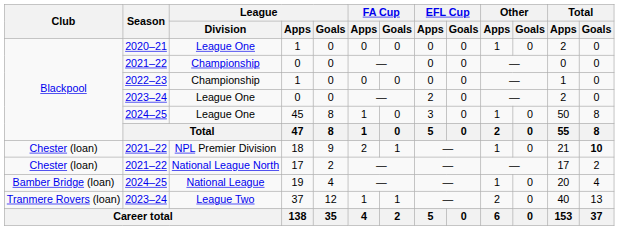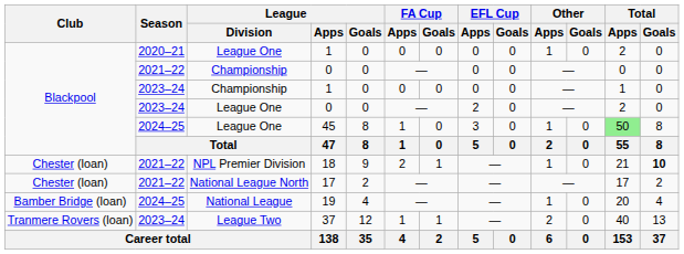Championship / 1 | Season: 2022–23 -> 2023–24
45 | Total / Apps: no background -> lightgreen background
